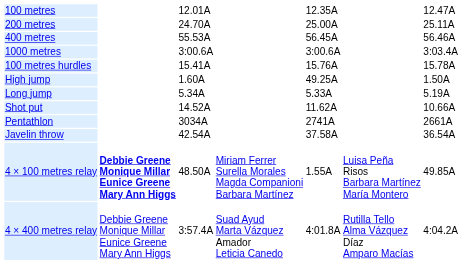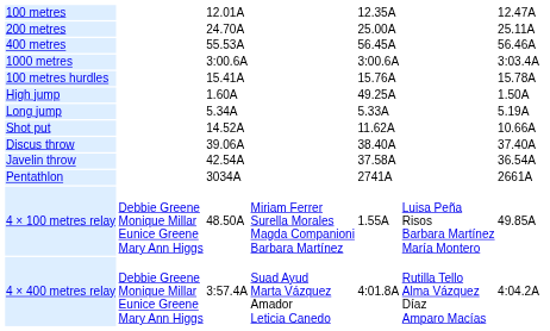+ row: Discus throw | 39.06A | 38.40A | 37.40A
rows swapped: Javelin throw <-> Pentathlon
4 × 100 metres relay | column 2: bold -> normal
